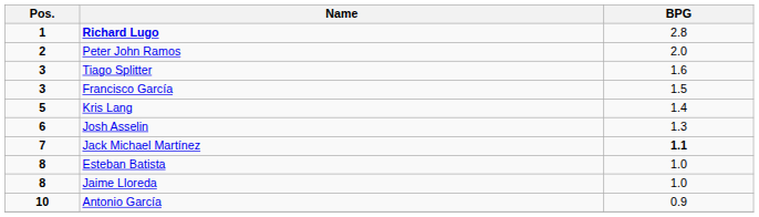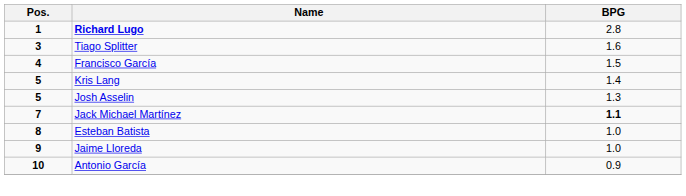- row: 2 | Peter John Ramos | 2.0
Francisco García | Pos.: 3 -> 4
Josh Asselin | Pos.: 6 -> 5
Jaime Lloreda | Pos.: 8 -> 9
